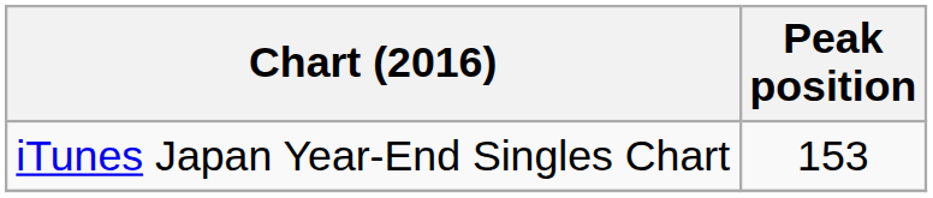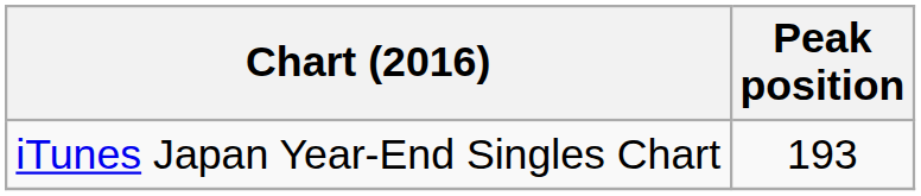iTunes Japan Year-End Singles Chart | Peak position: 153 -> 193
